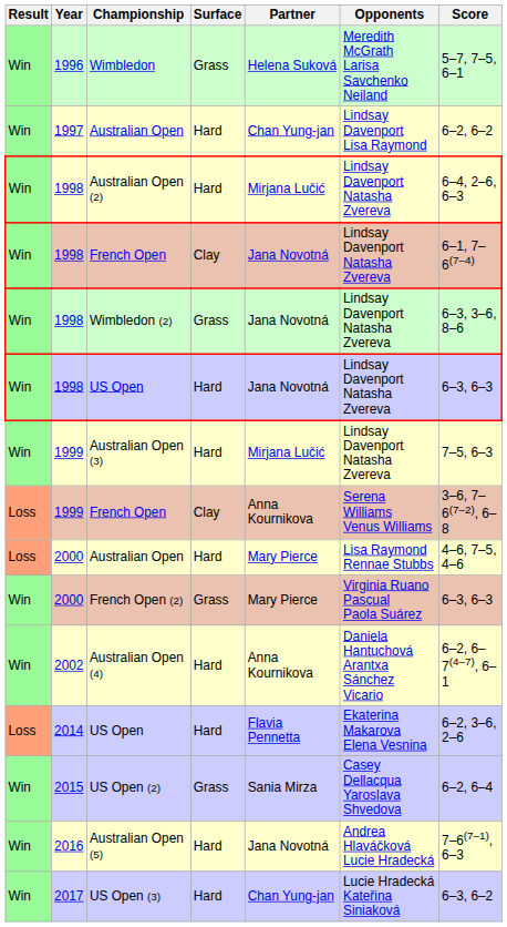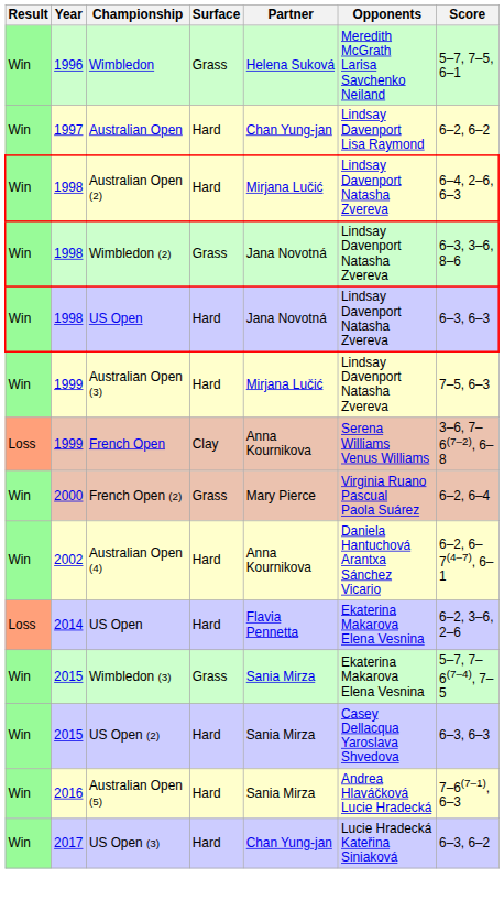- row: Win | 1998 | French Open | Clay | Jana Novotná | Lindsay Davenport Natasha Zvereva | 6–1, 7–6(7–4)
- row: Loss | 2000 | Australian Open | Hard | Mary Pierce | Lisa Raymond Rennae Stubbs | 4–6, 7–5, 4–6
French Open (2) | Score: 6–3, 6–3 -> 6–2, 6–4
+ row: Win | 2015 | Wimbledon (3) | Grass | Sania Mirza | Ekaterina Makarova Elena Vesnina | 5–7, 7–6(7–4), 7–5
US Open (2) | Surface: Grass -> Hard
US Open (2) | Score: 6–2, 6–4 -> 6–3, 6–3
Australian Open (5) | Partner: Jana Novotná -> Sania Mirza
